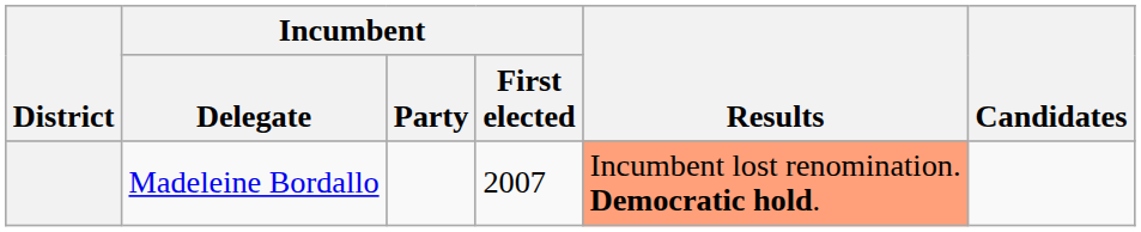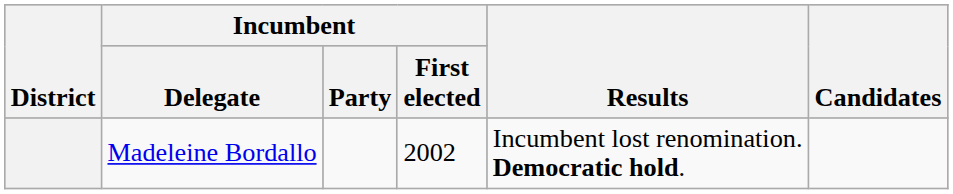Madeleine Bordallo | Incumbent / First elected: 2007 -> 2002
Madeleine Bordallo | Results: lightsalmon background -> no background
